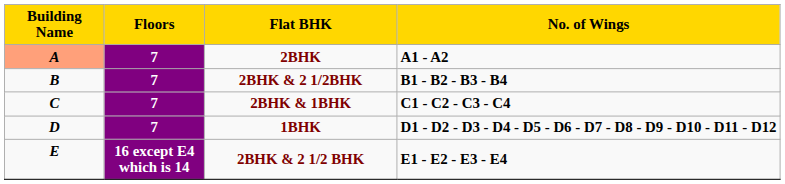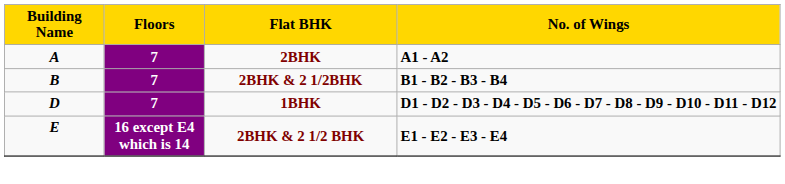2BHK | Building Name: lightsalmon background -> no background
- row: C | 7 | 2BHK & 1BHK | C1 - C2 - C3 - C4
